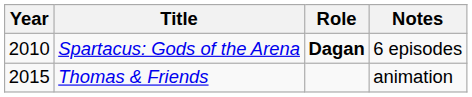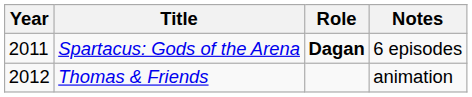Spartacus: Gods of the Arena | Year: 2010 -> 2011
Thomas & Friends | Year: 2015 -> 2012
